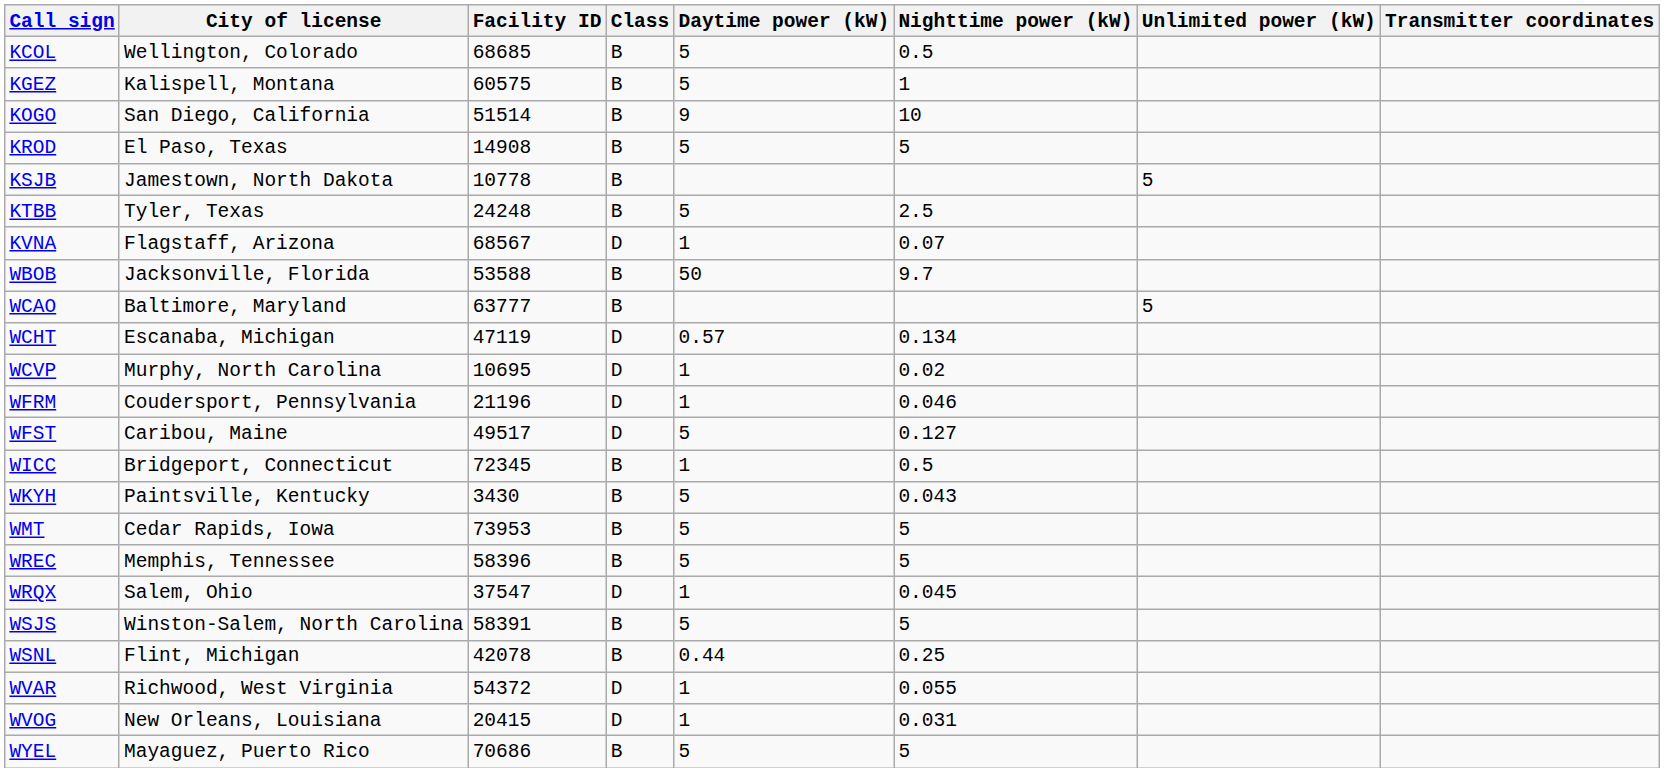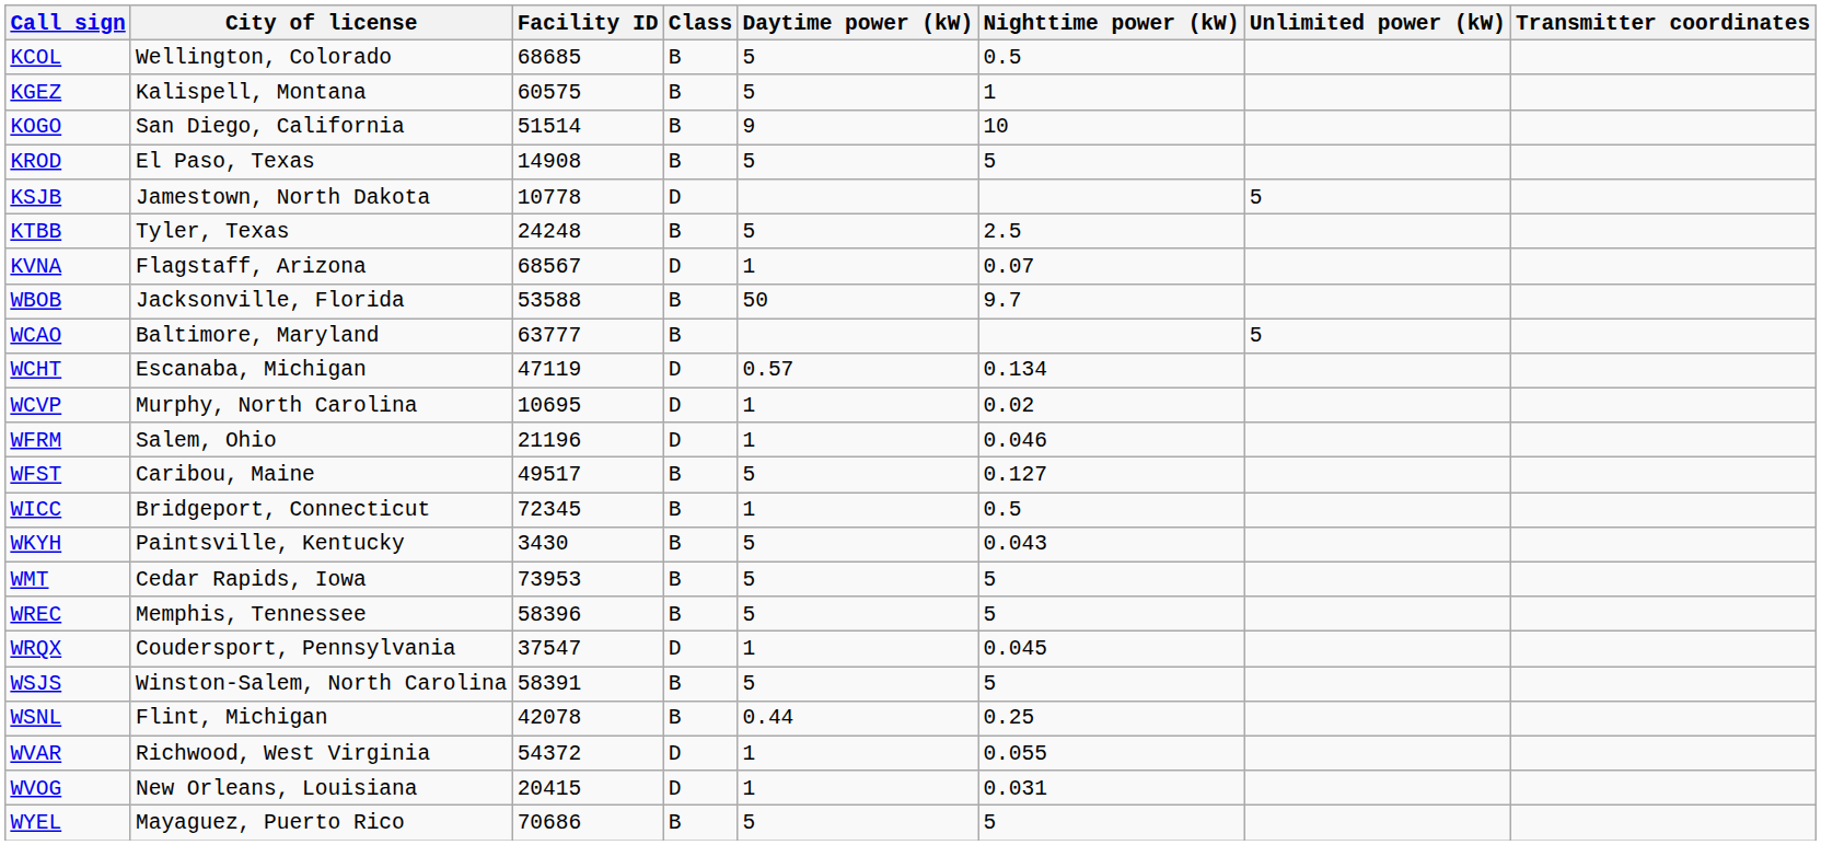KSJB | Class: B -> D
WFRM | City of license: Coudersport, Pennsylvania -> Salem, Ohio
WFST | Class: D -> B
WRQX | City of license: Salem, Ohio -> Coudersport, Pennsylvania
